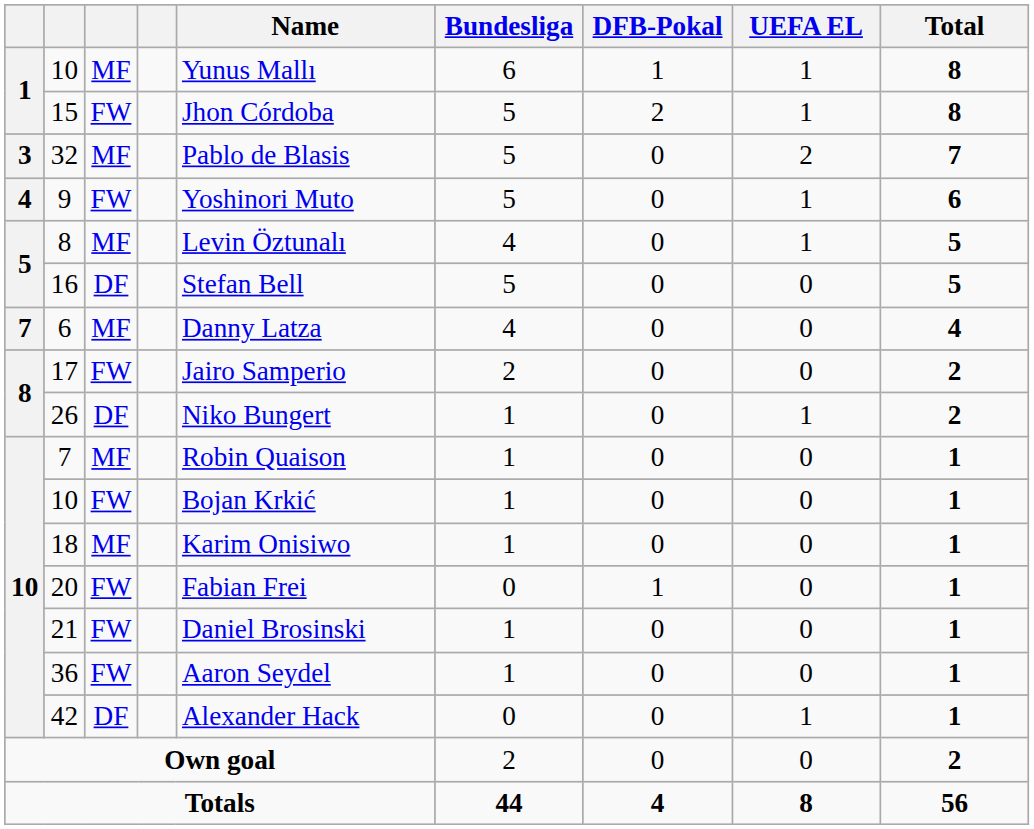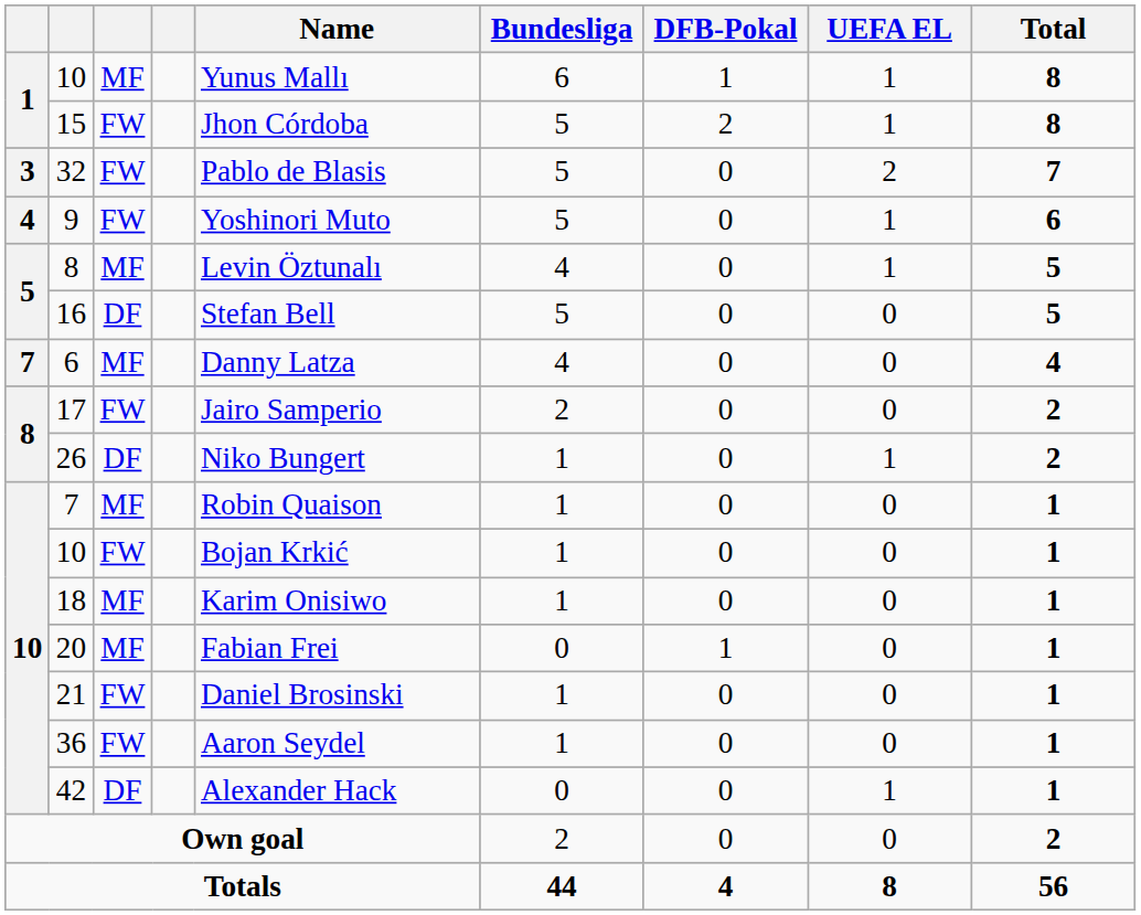32 | column 3: MF -> FW
20 | column 3: FW -> MF
